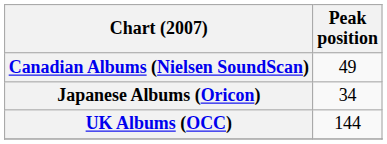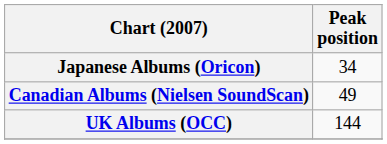rows swapped: Canadian Albums (Nielsen SoundScan) <-> Japanese Albums (Oricon)
